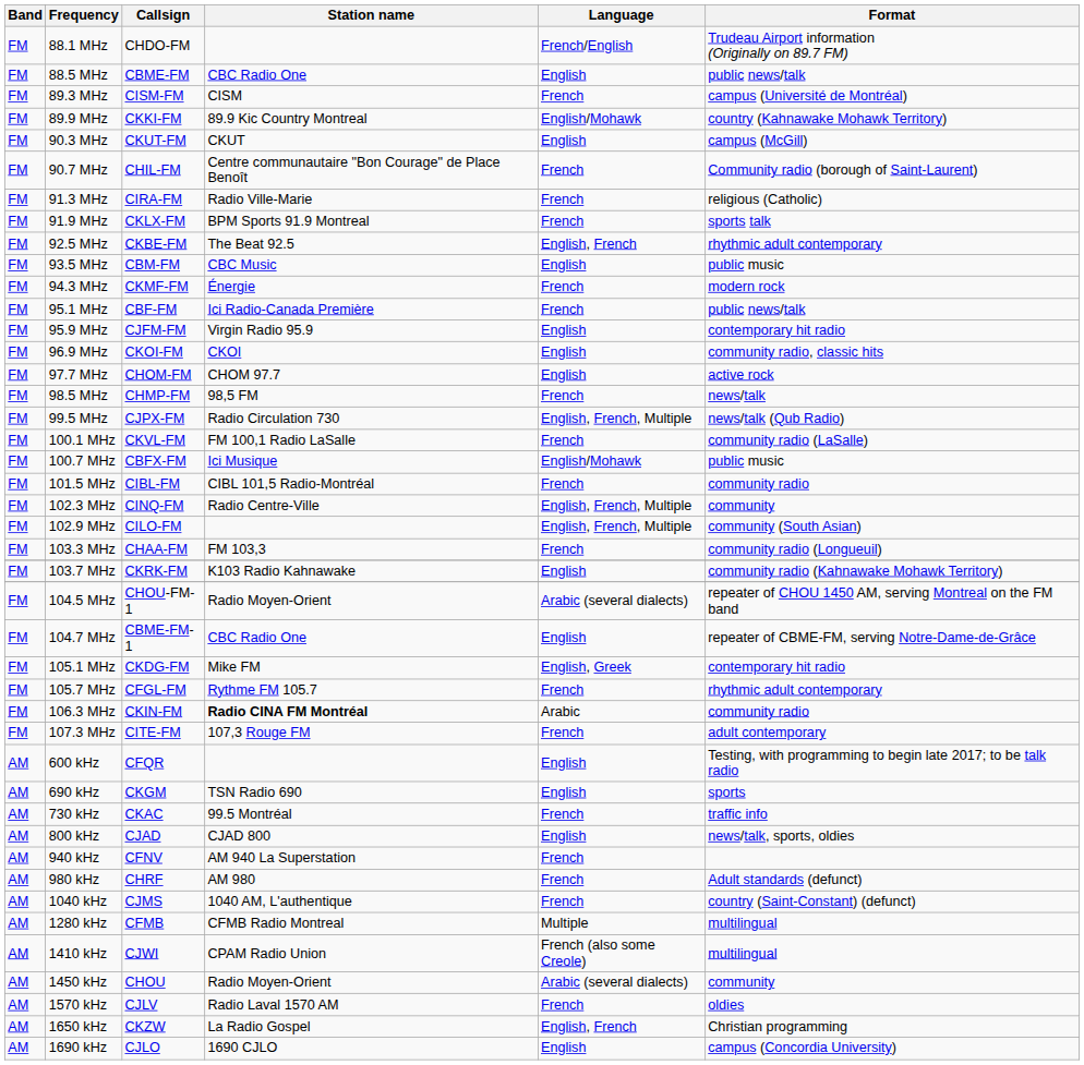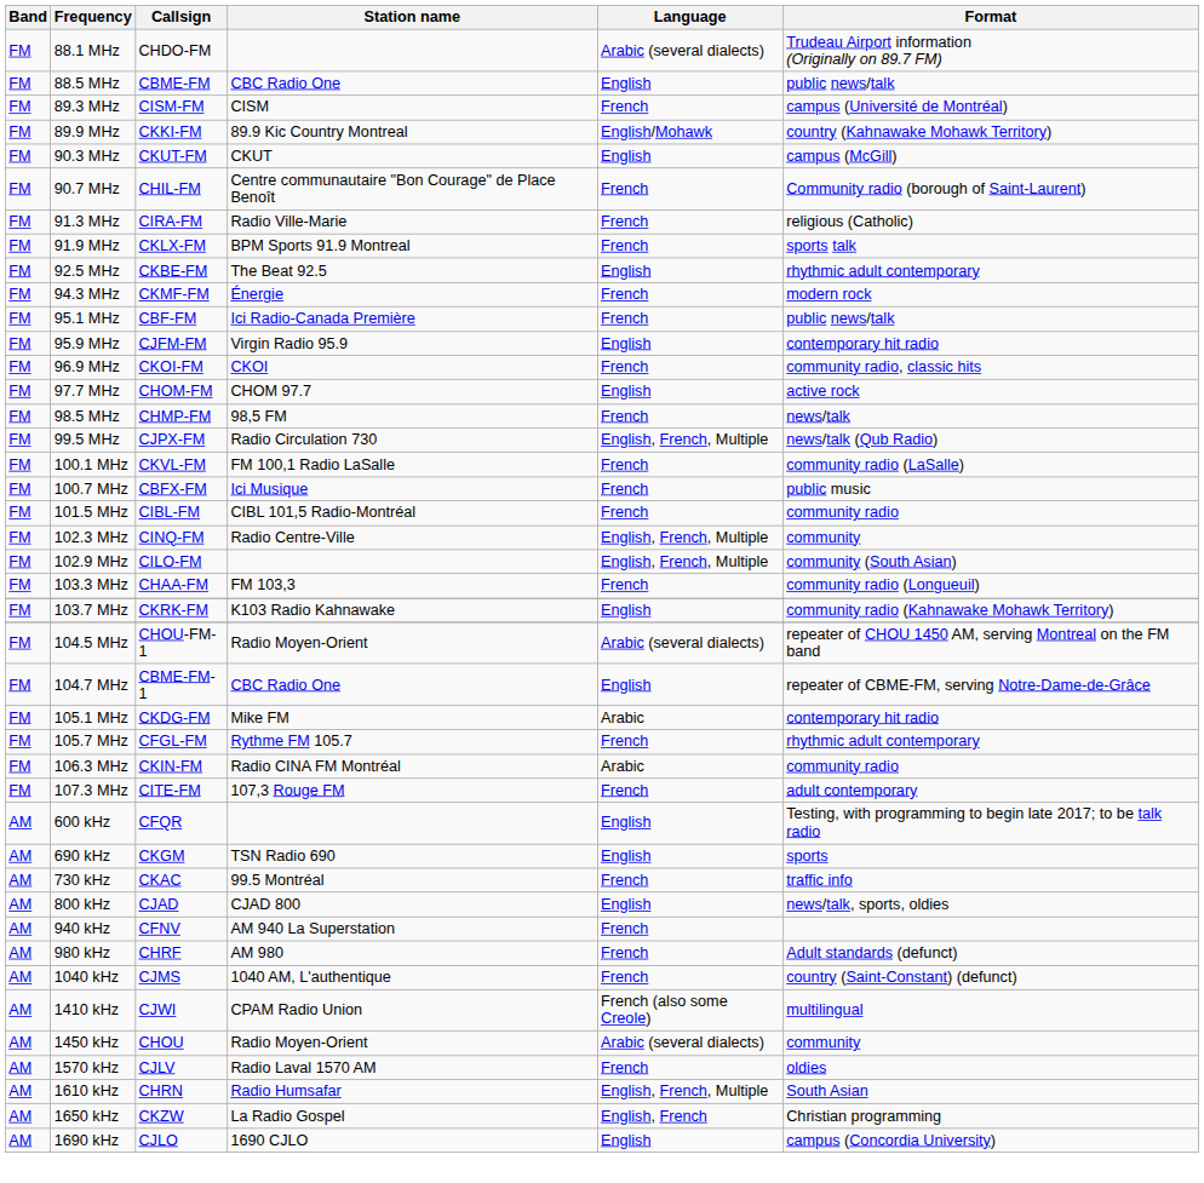88.1 MHz | Language: French/English -> Arabic (several dialects)
92.5 MHz | Language: English, French -> English
- row: FM | 93.5 MHz | CBM-FM | CBC Music | English | public music
96.9 MHz | Language: English -> French
100.7 MHz | Language: English/Mohawk -> French
105.1 MHz | Language: English, Greek -> Arabic
106.3 MHz | Station name: bold -> normal
- row: AM | 1280 kHz | CFMB | CFMB Radio Montreal | Multiple | multilingual
+ row: AM | 1610 kHz | CHRN | Radio Humsafar | English, French, Multiple | South Asian
